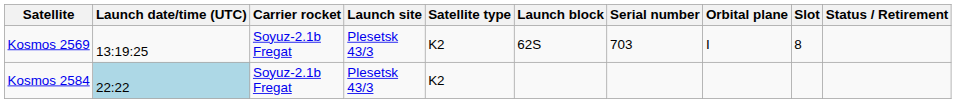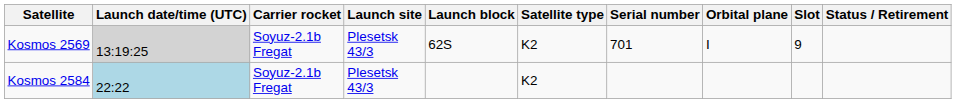columns swapped: Launch block <-> Satellite type
Kosmos 2569 | Launch date/time (UTC): no background -> lightgrey background
Kosmos 2569 | Serial number: 703 -> 701
Kosmos 2569 | Slot: 8 -> 9
